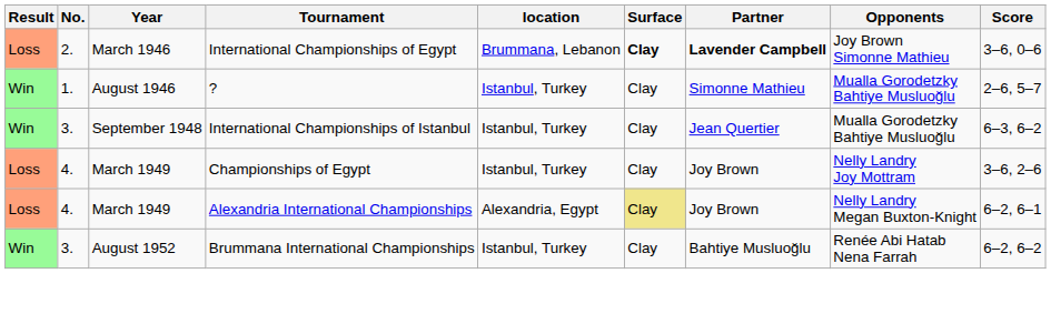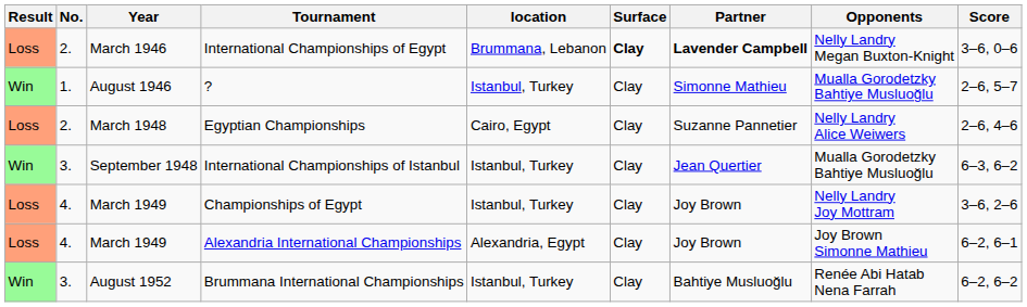International Championships of Egypt | Opponents: Joy Brown Simonne Mathieu -> Nelly Landry Megan Buxton-Knight
+ row: Loss | 2. | March 1948 | Egyptian Championships | Cairo, Egypt | Clay | Suzanne Pannetier | Nelly Landry Alice Weiwers | 2–6, 4–6
Alexandria International Championships | Surface: khaki background -> no background
Alexandria International Championships | Opponents: Nelly Landry Megan Buxton-Knight -> Joy Brown Simonne Mathieu
